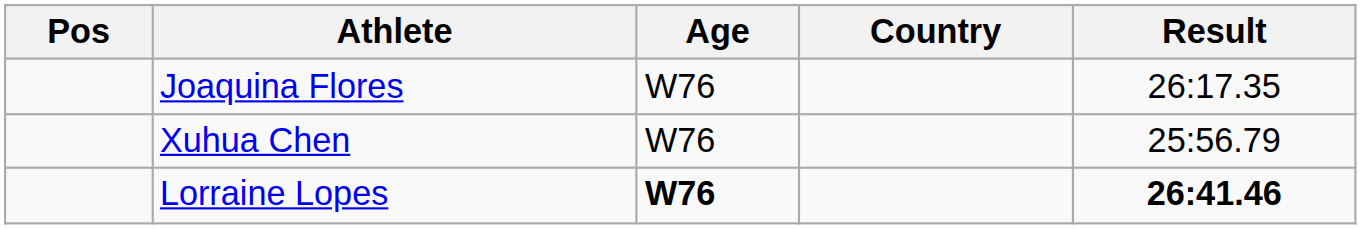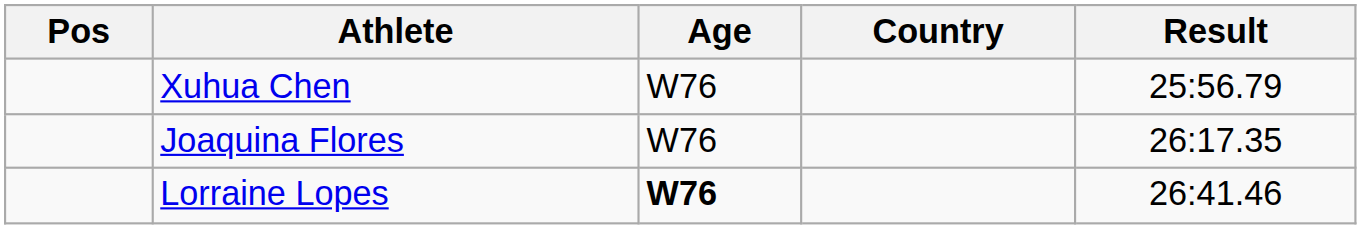rows swapped: Xuhua Chen <-> Joaquina Flores
Lorraine Lopes | Result: bold -> normal
